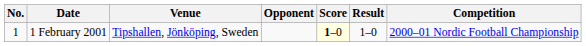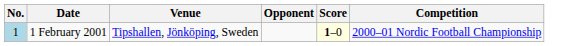- column: Result | 1–0
1 February 2001 | No.: no background -> lightblue background
